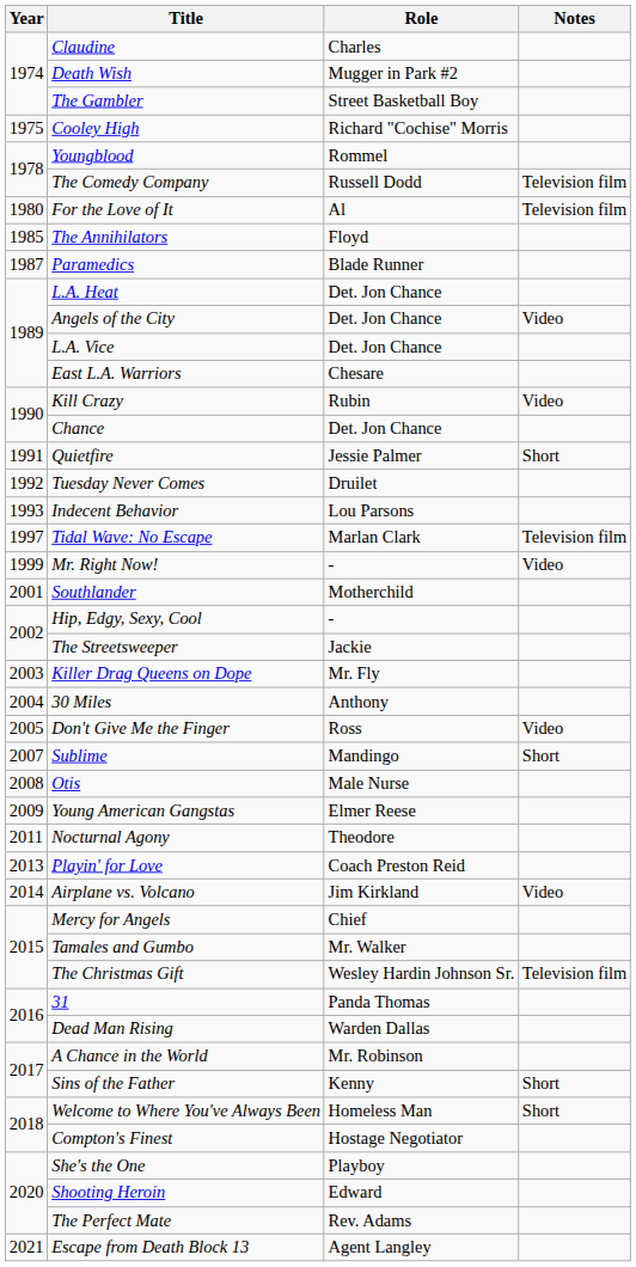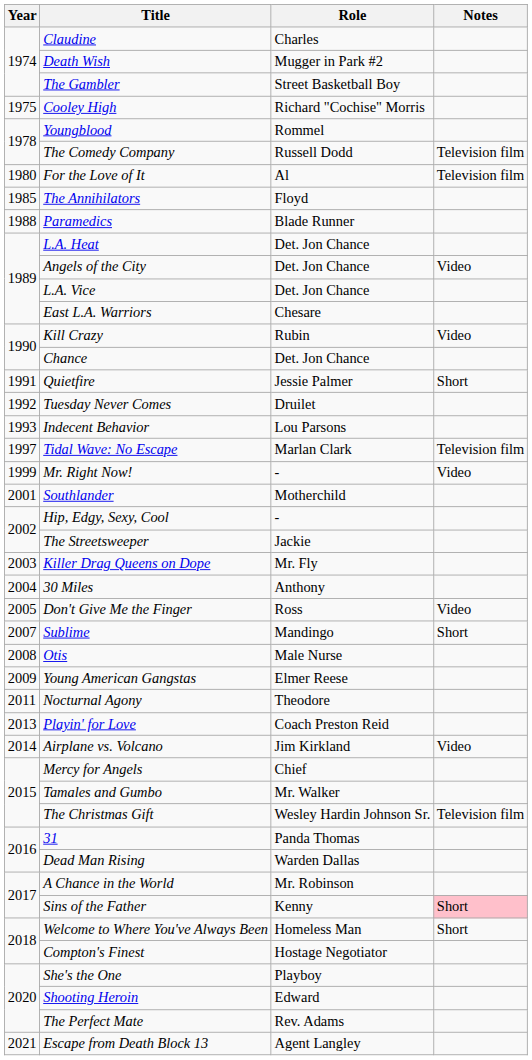Paramedics | Year: 1987 -> 1988
Sins of the Father | Notes: no background -> pink background
